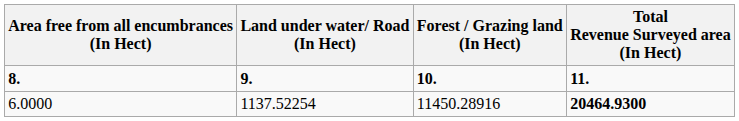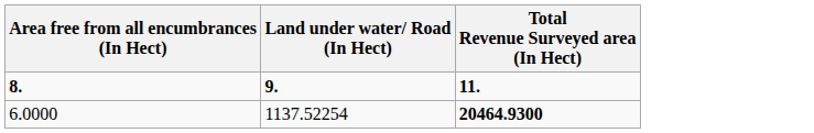- column: Forest / Grazing land (In Hect) | 10. | 11450.28916
